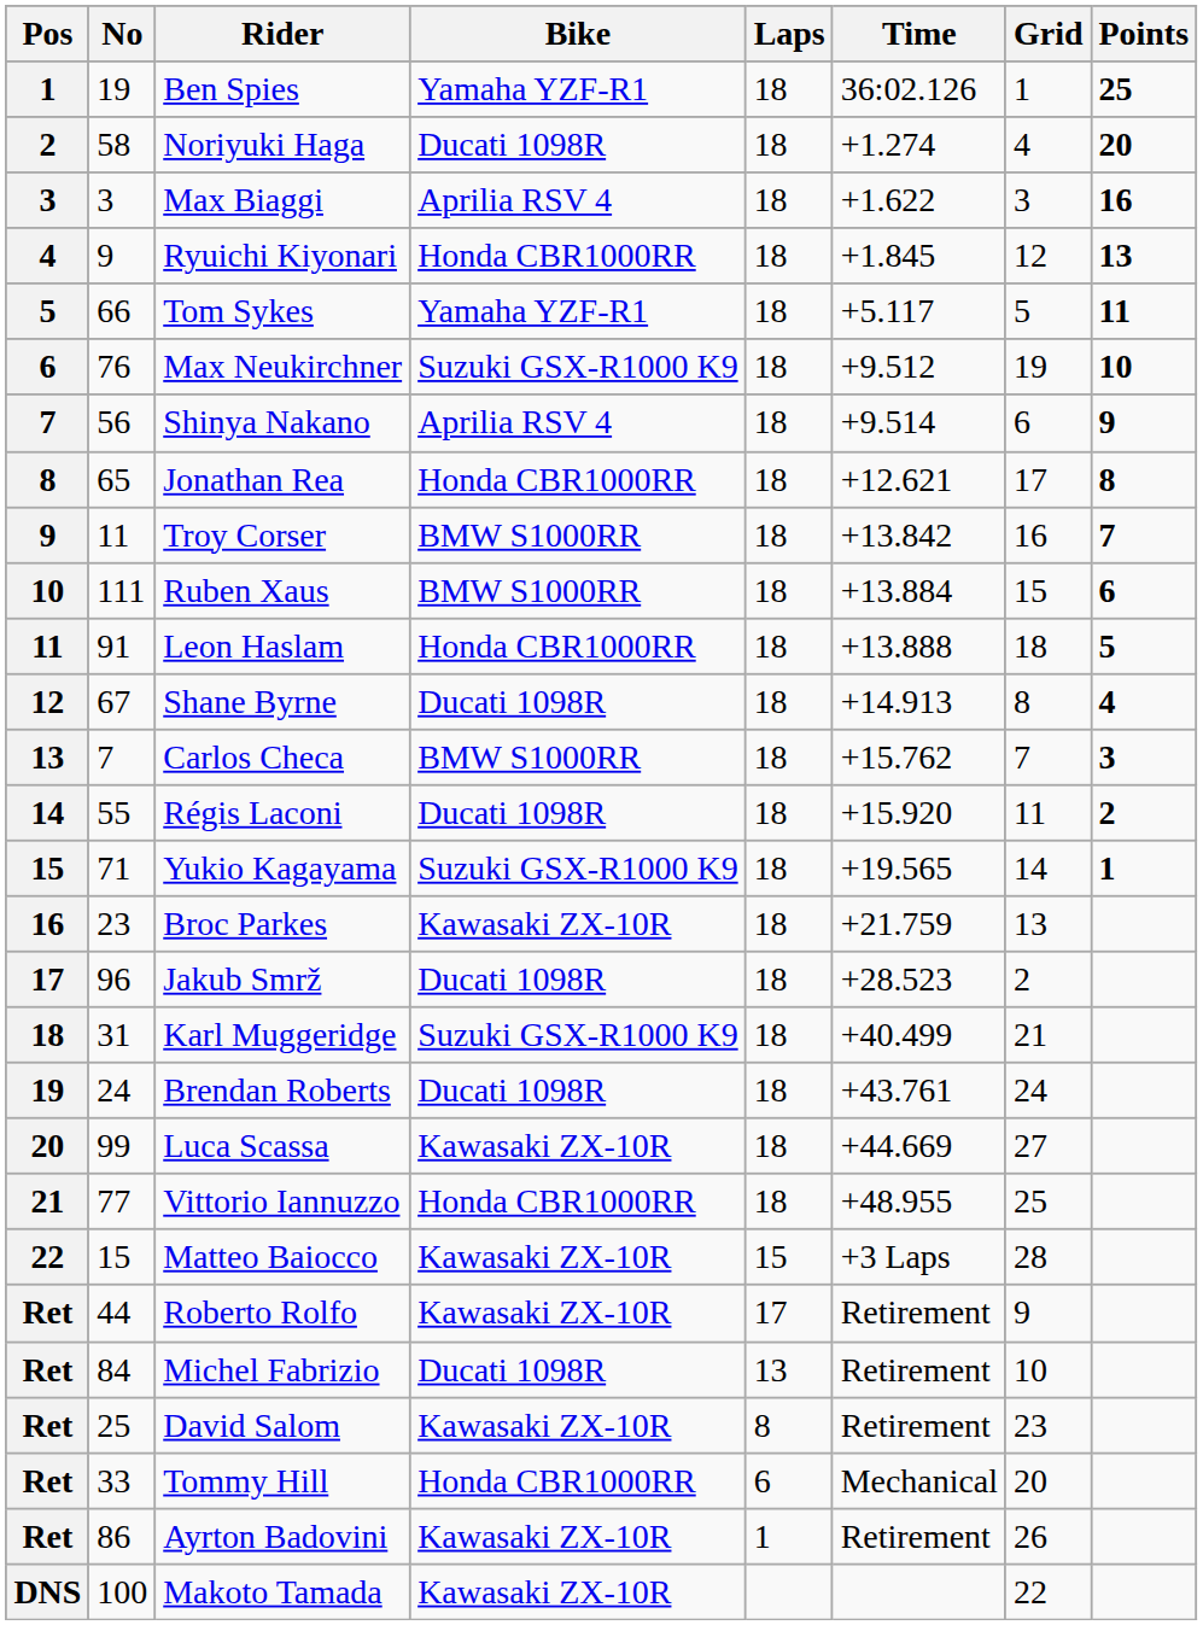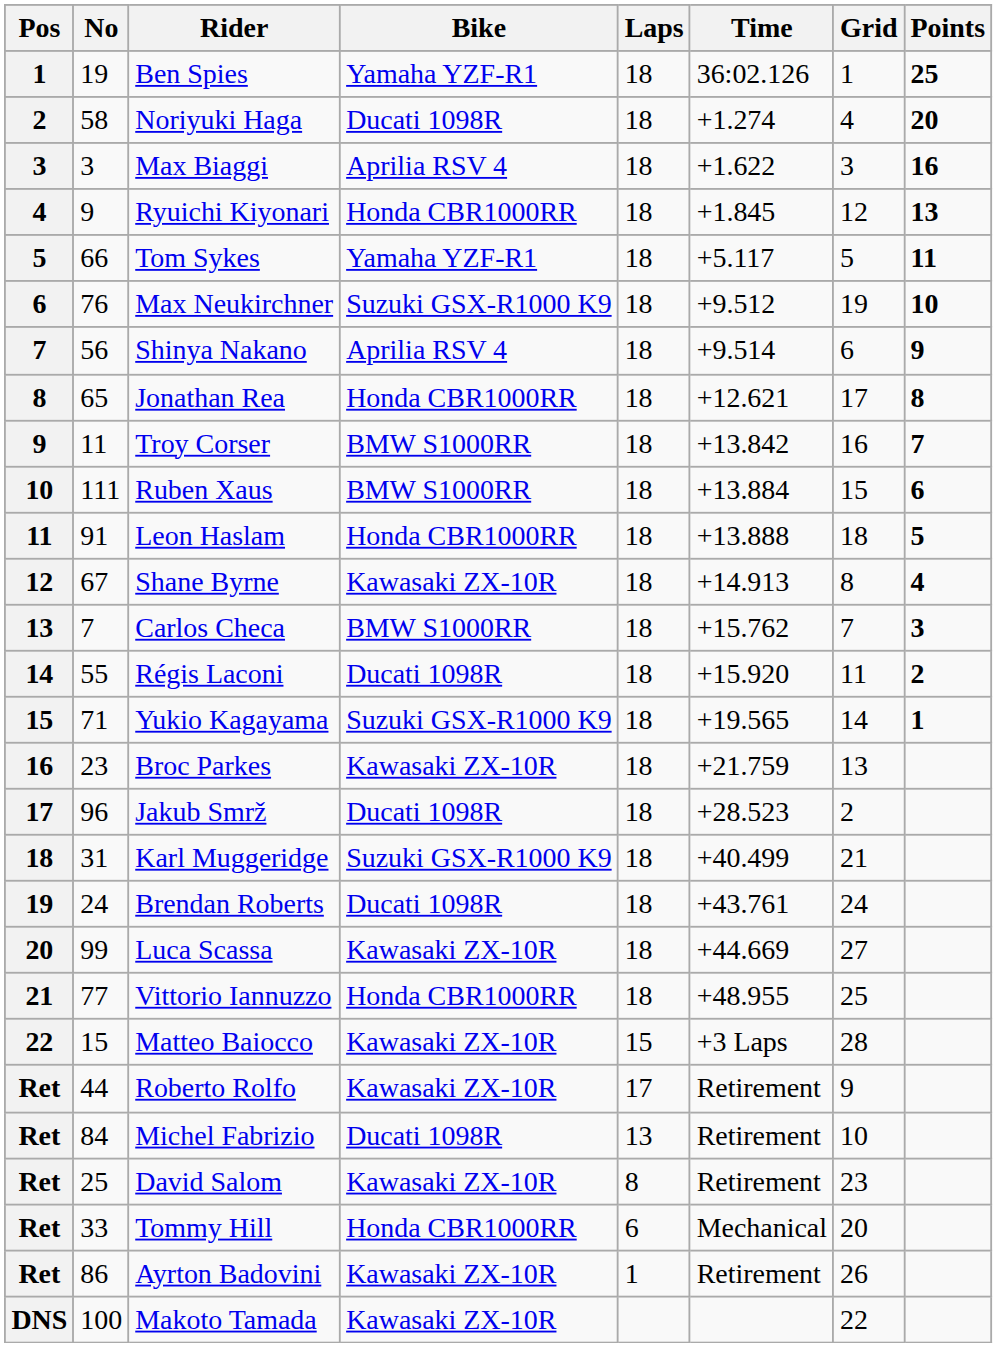Shane Byrne | Bike: Ducati 1098R -> Kawasaki ZX-10R
